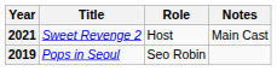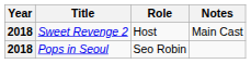Sweet Revenge 2 | Year: 2021 -> 2018
Pops in Seoul | Year: 2019 -> 2018
